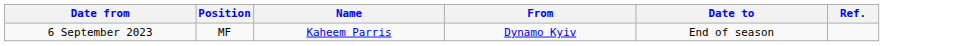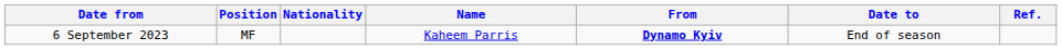+ column: Nationality
6 September 2023 | From: normal -> bold
